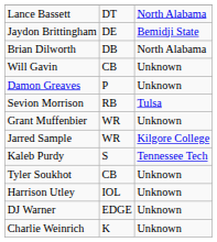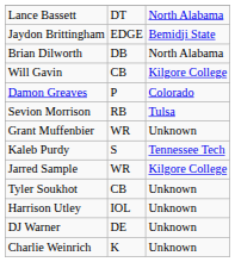Jaydon Brittingham | column 2: DE -> EDGE
Will Gavin | column 3: Unknown -> Kilgore College
Damon Greaves | column 3: Unknown -> Colorado
rows swapped: Kaleb Purdy <-> Jarred Sample
DJ Warner | column 2: EDGE -> DE
